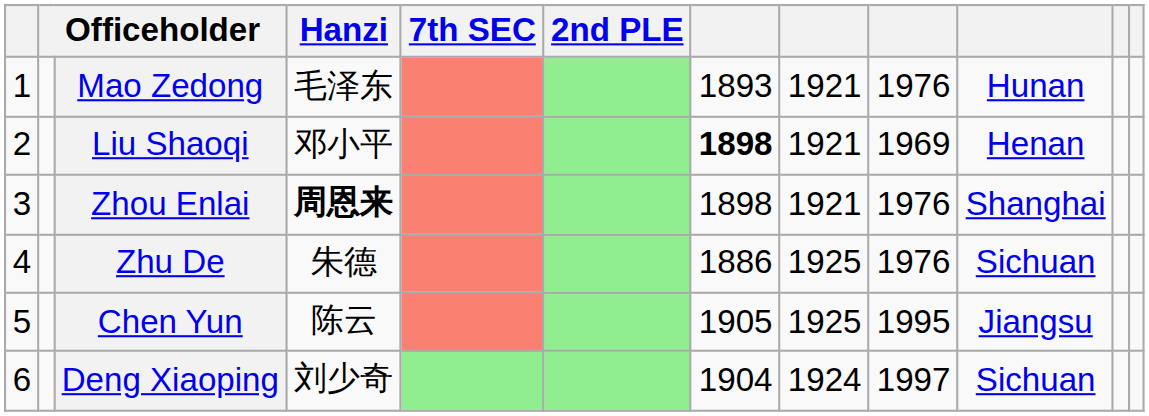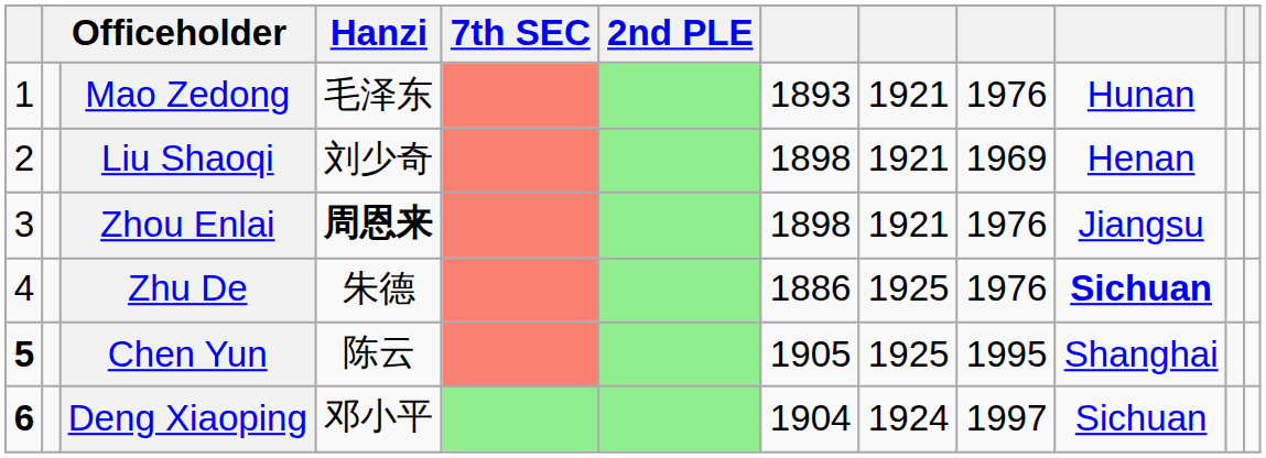Liu Shaoqi | Hanzi: 邓小平 -> 刘少奇
Liu Shaoqi | column 7: bold -> normal
Zhou Enlai | column 10: Shanghai -> Jiangsu
Zhu De | column 10: normal -> bold
Chen Yun | column 1: normal -> bold
Chen Yun | column 10: Jiangsu -> Shanghai
Deng Xiaoping | column 1: normal -> bold
Deng Xiaoping | Hanzi: 刘少奇 -> 邓小平
